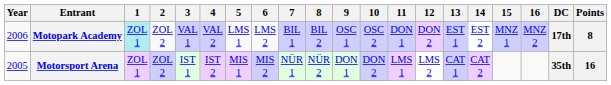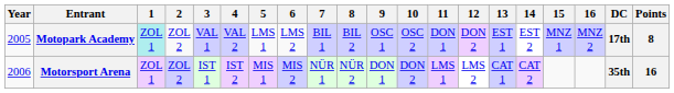Motopark Academy | Year: 2006 -> 2005
Motorsport Arena | Year: 2005 -> 2006
